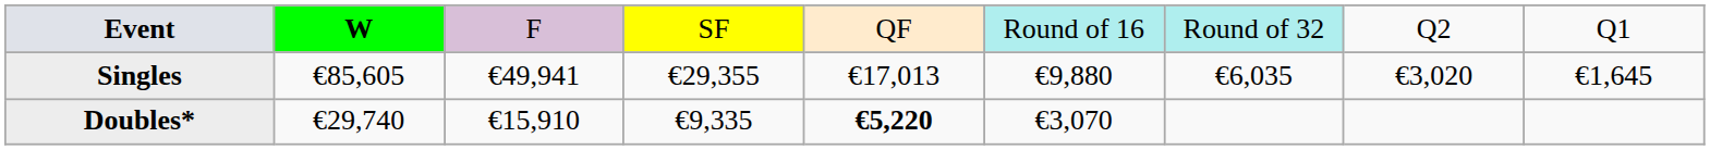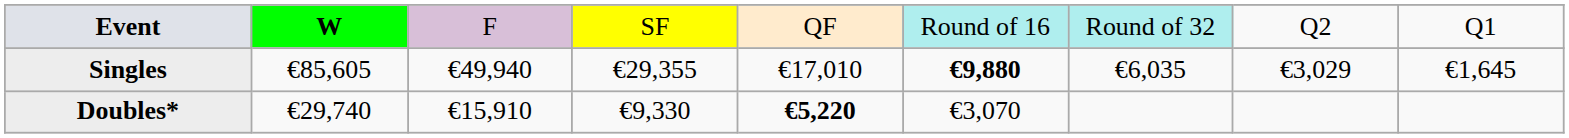Singles | column 3: €49,941 -> €49,940
Singles | column 5: €17,013 -> €17,010
Singles | column 6: normal -> bold
Singles | column 8: €3,020 -> €3,029
Doubles* | column 4: €9,335 -> €9,330
